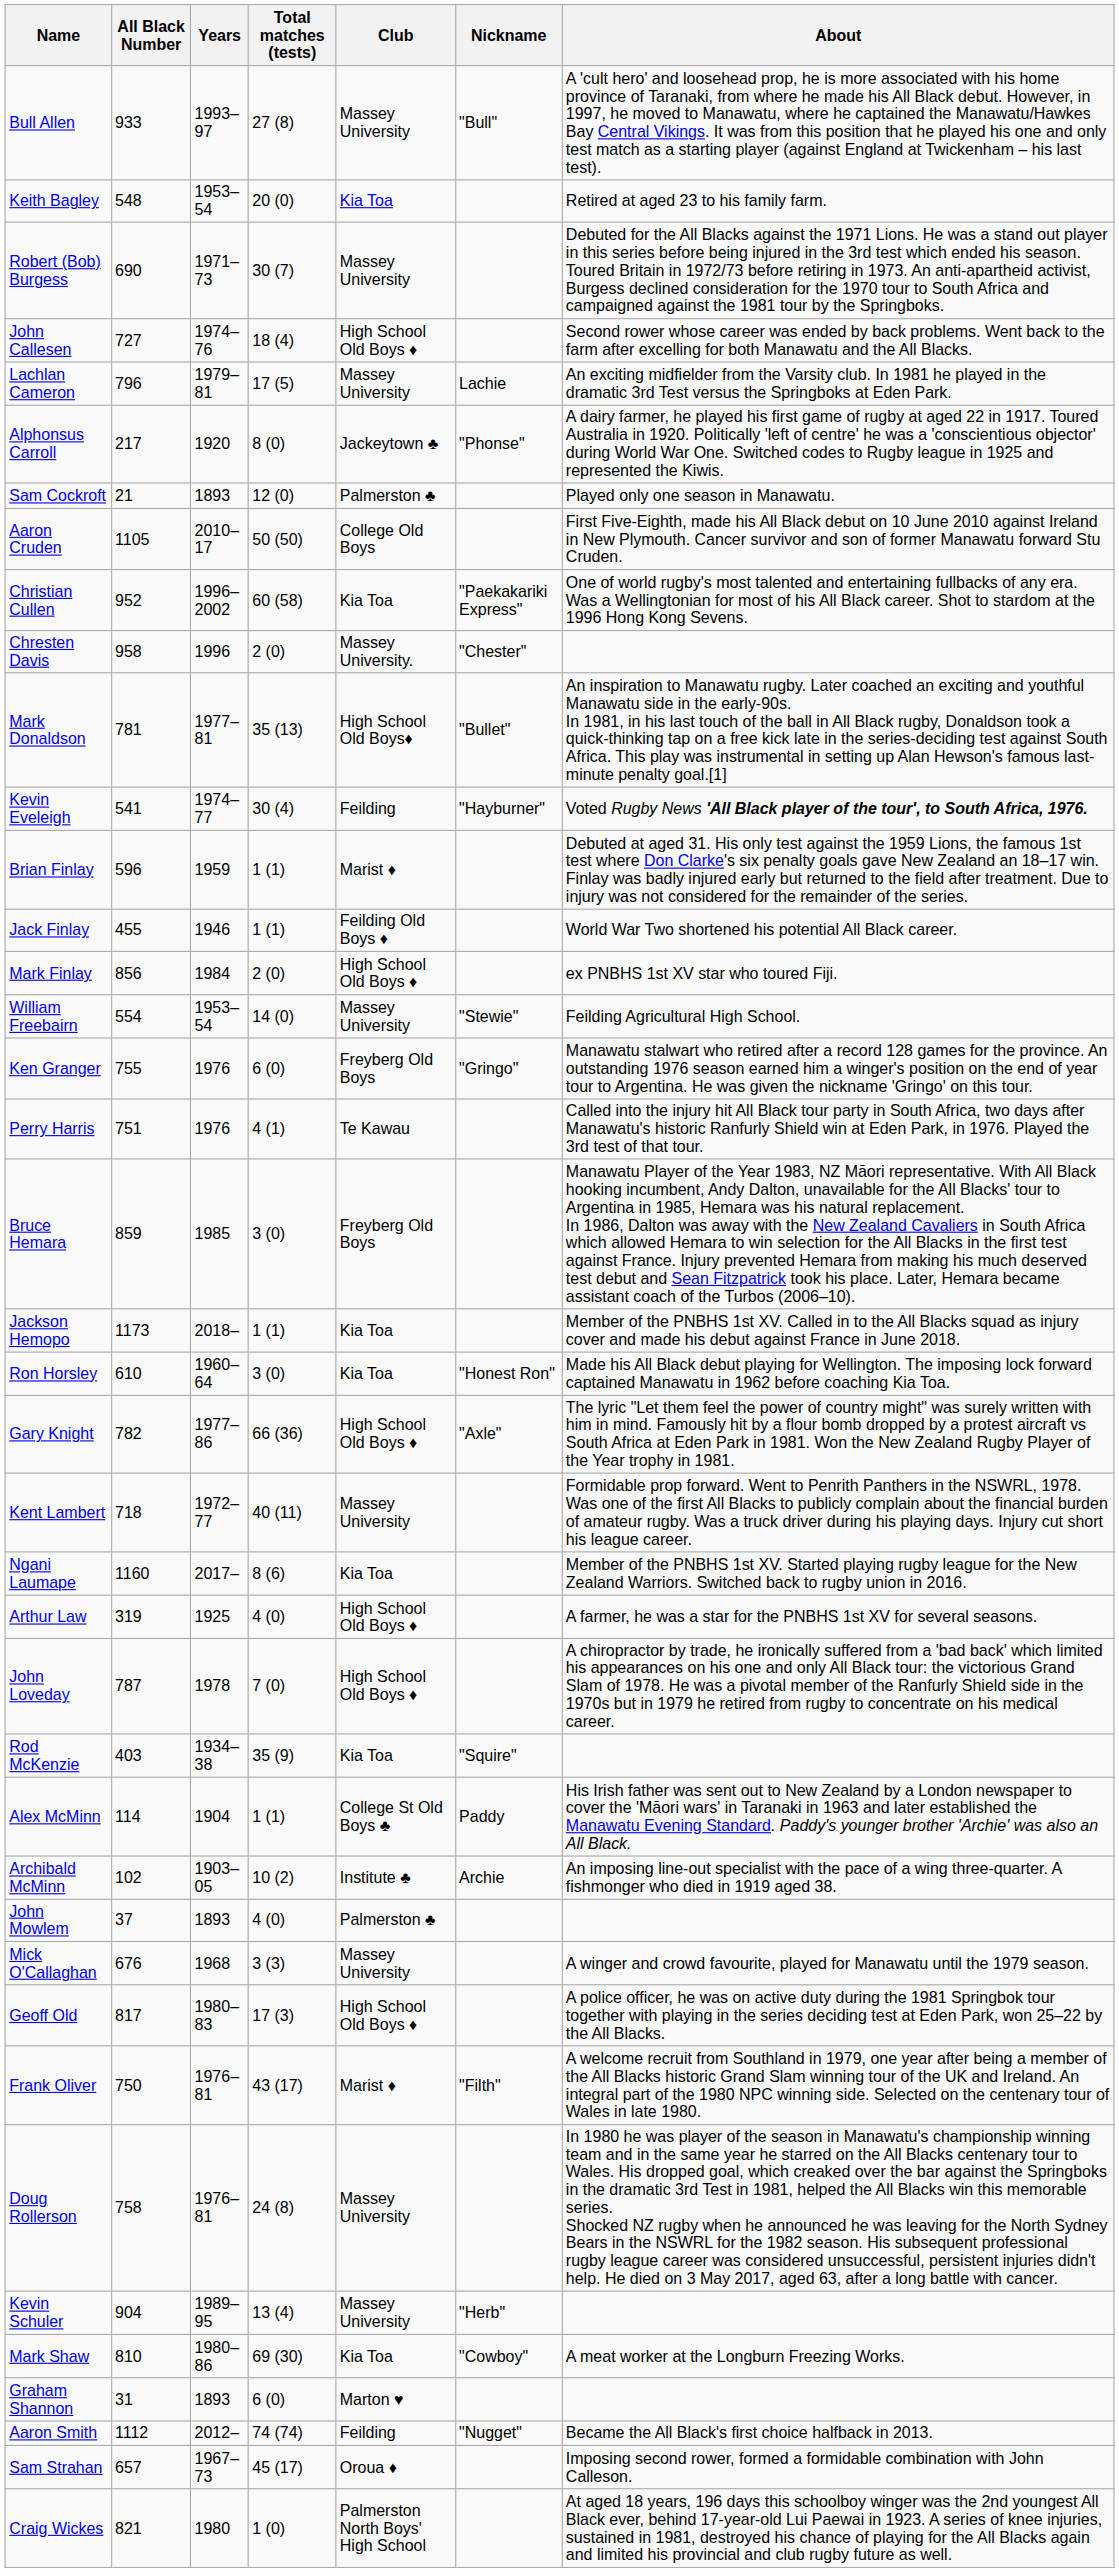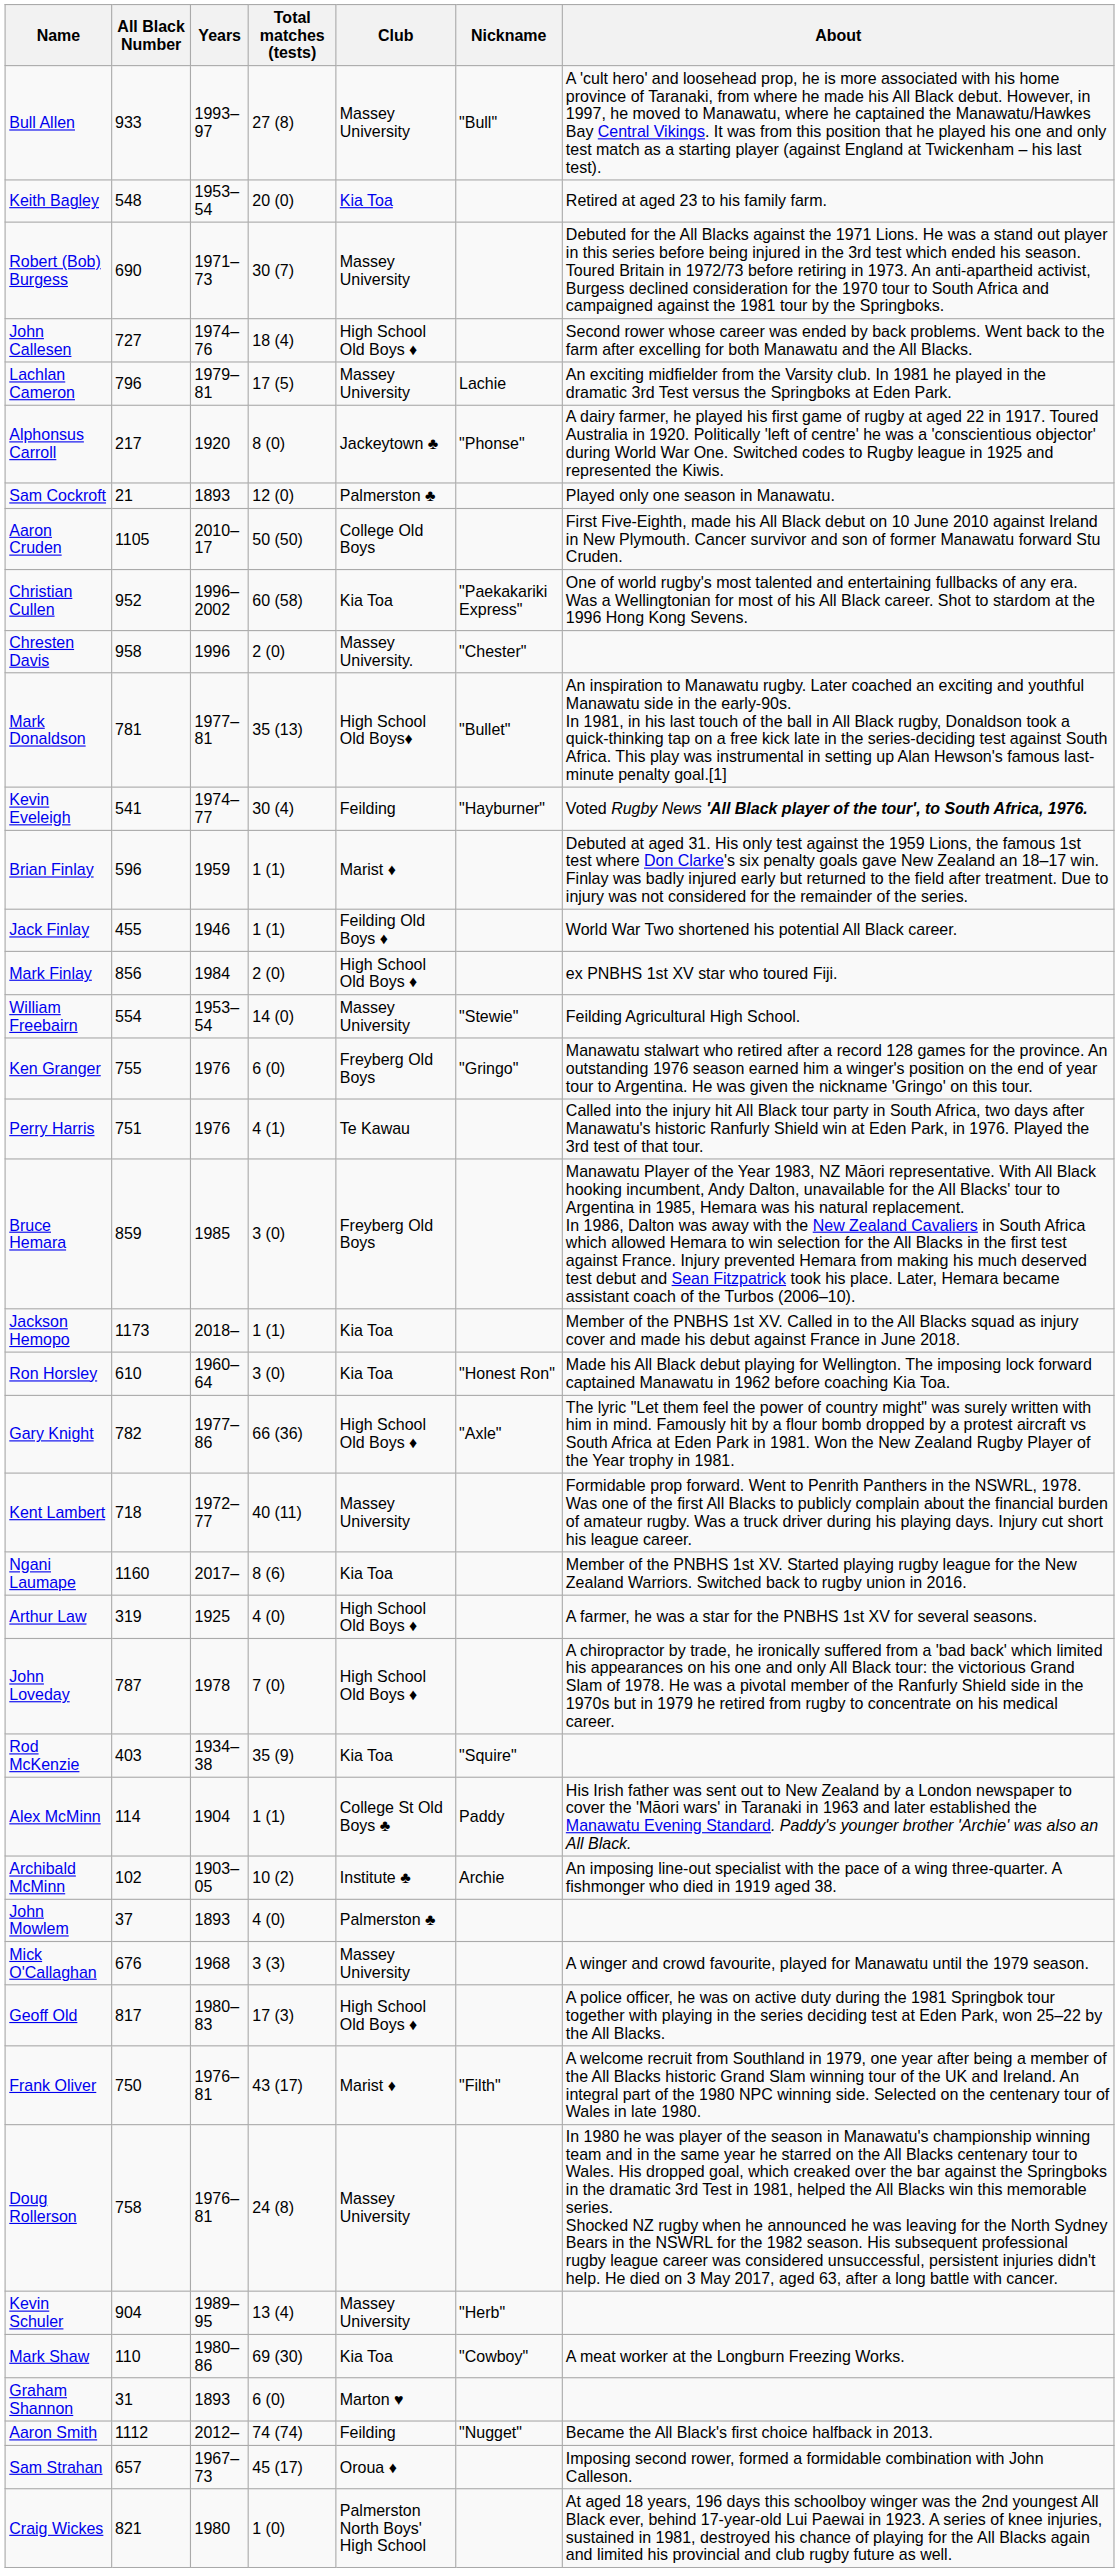Mark Shaw | All Black Number: 810 -> 110
